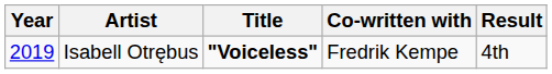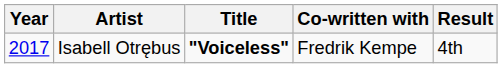Isabell Otrębus | Year: 2019 -> 2017
